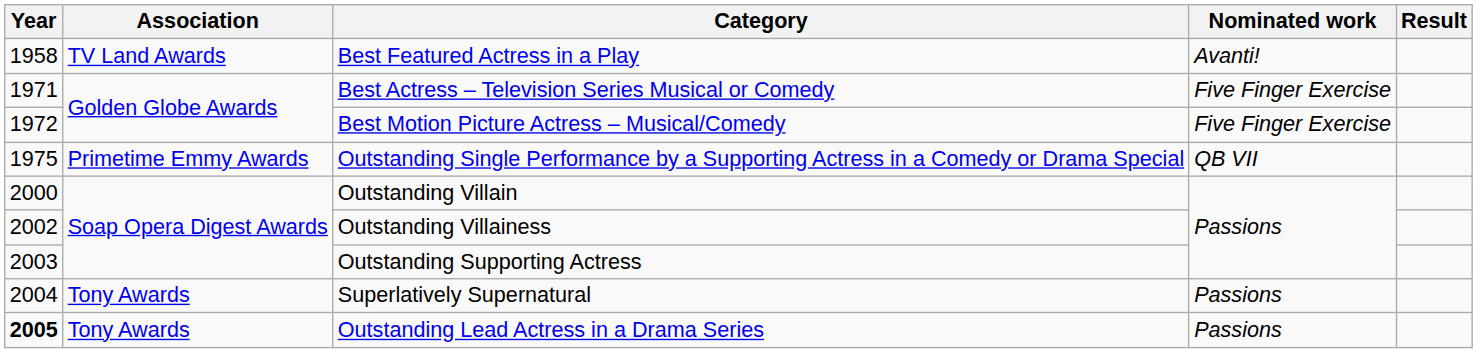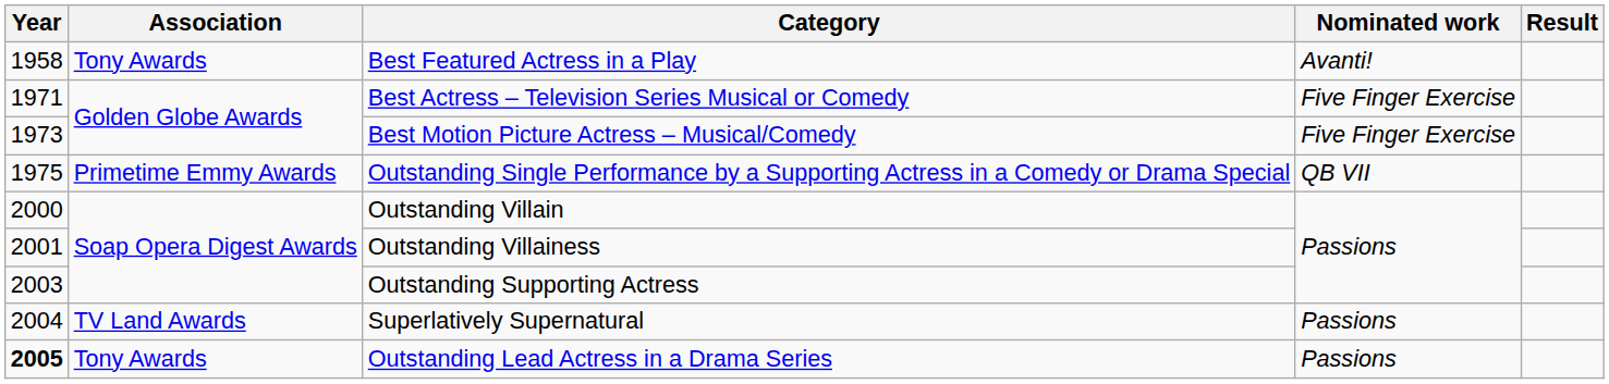Best Featured Actress in a Play | Association: TV Land Awards -> Tony Awards
Best Motion Picture Actress – Musical/Comedy | Year: 1972 -> 1973
Outstanding Villainess | Year: 2002 -> 2001
Superlatively Supernatural | Association: Tony Awards -> TV Land Awards
